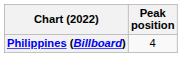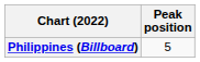Philippines (Billboard) | Peak position: 4 -> 5
